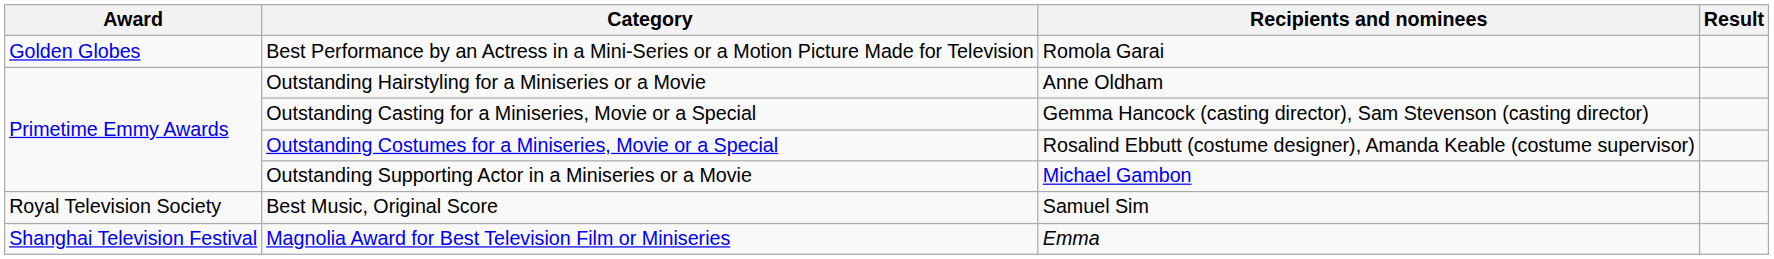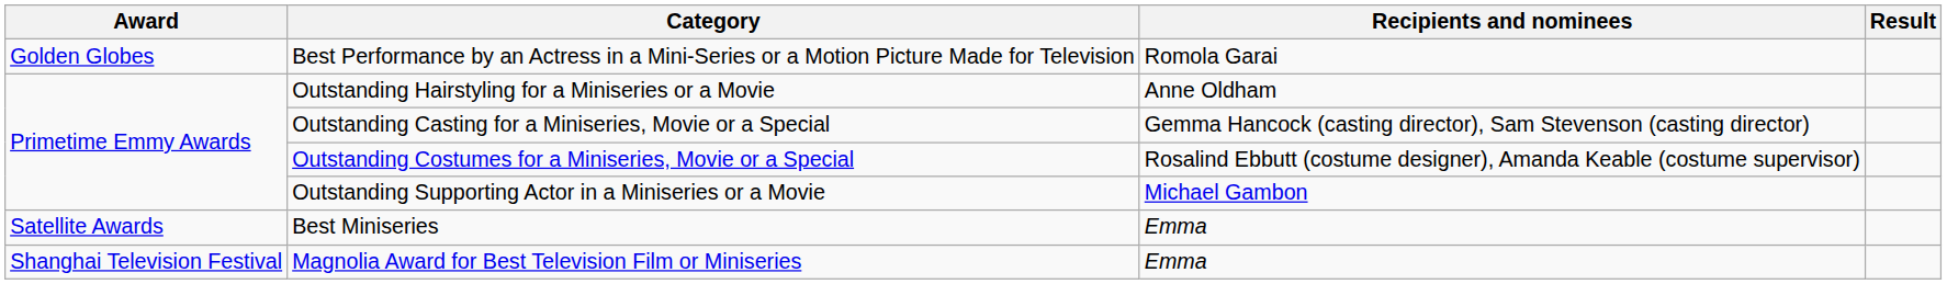- row: Royal Television Society | Best Music, Original Score | Samuel Sim
+ row: Satellite Awards | Best Miniseries | Emma
